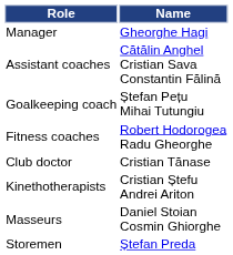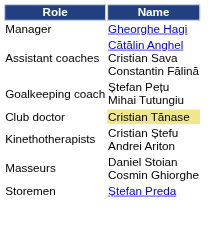- row: Fitness coaches | Robert Hodorogea Radu Gheorghe
Club doctor | Name: no background -> khaki background
